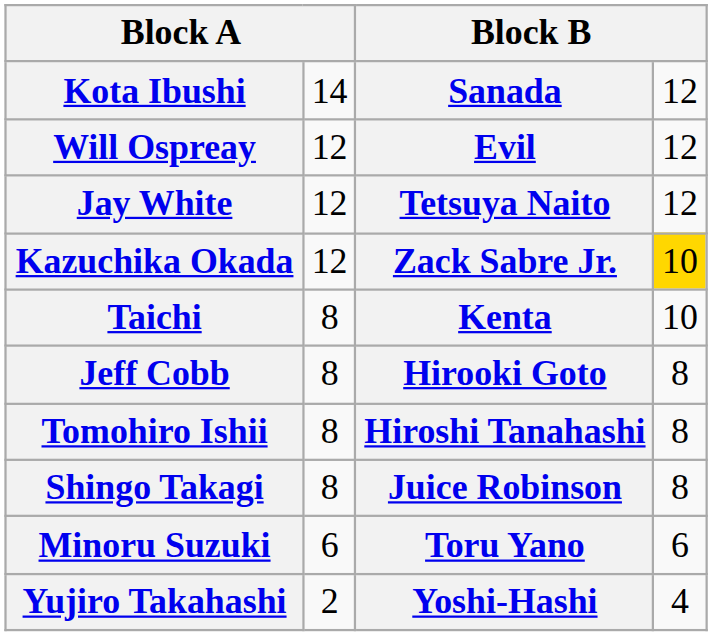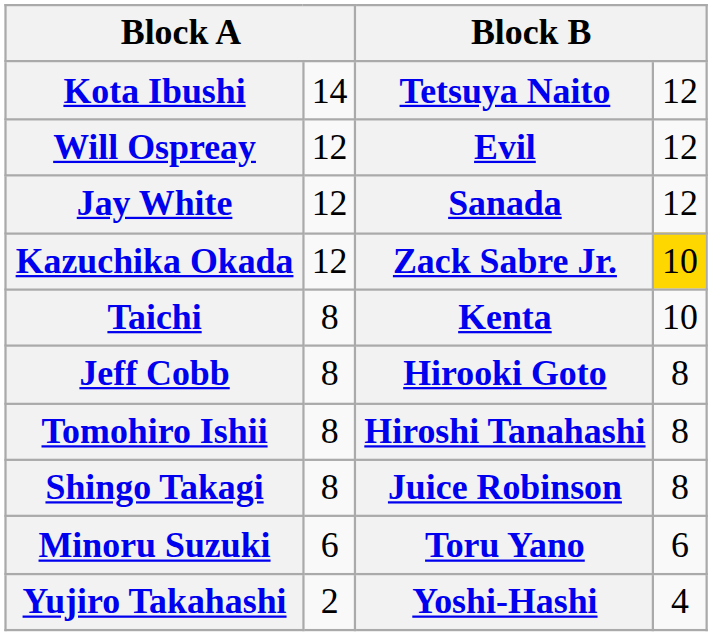Kota Ibushi | column 3: Sanada -> Tetsuya Naito
Jay White | column 3: Tetsuya Naito -> Sanada
